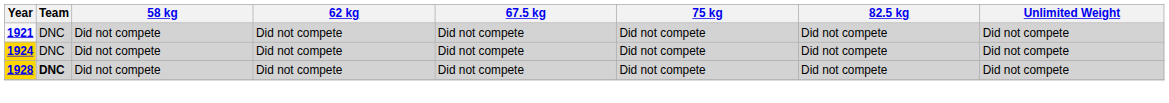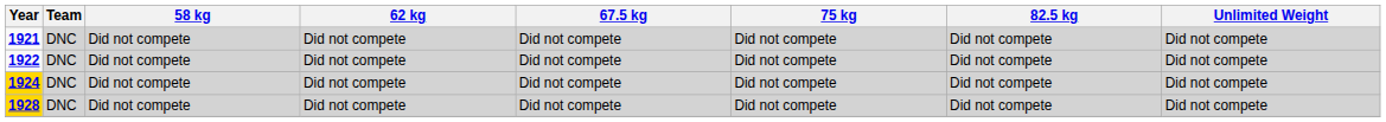+ row: 1922 | DNC | Did not compete | Did not compete | Did not compete | Did not compete | Did not compete | Did not compete
1928 | Team: bold -> normal
